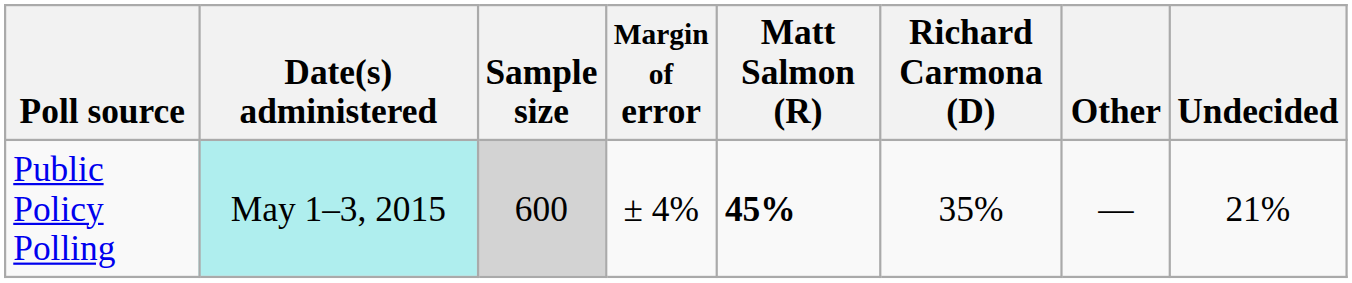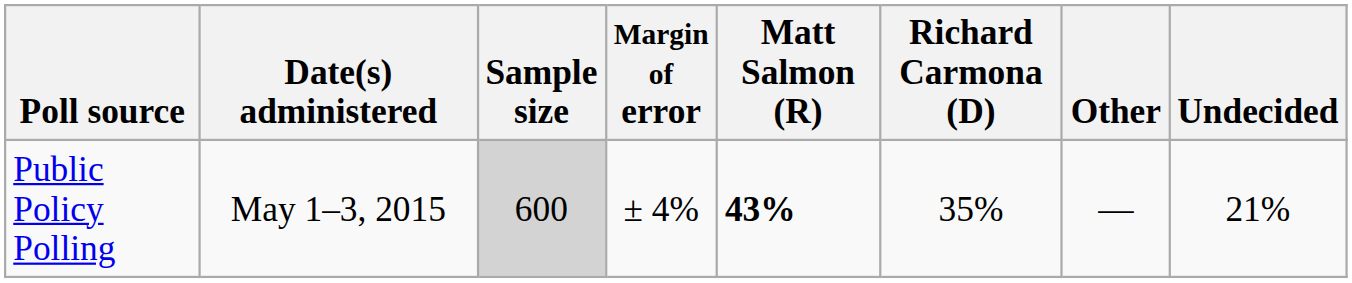Public Policy Polling | Date(s) administered: paleturquoise background -> no background
Public Policy Polling | Matt Salmon (R): 45% -> 43%
